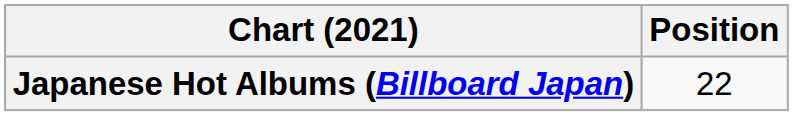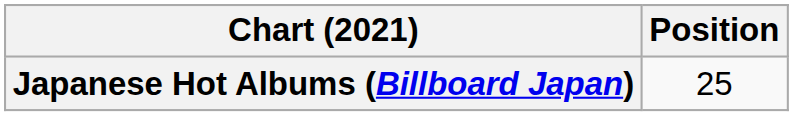Japanese Hot Albums (Billboard Japan) | Position: 22 -> 25
